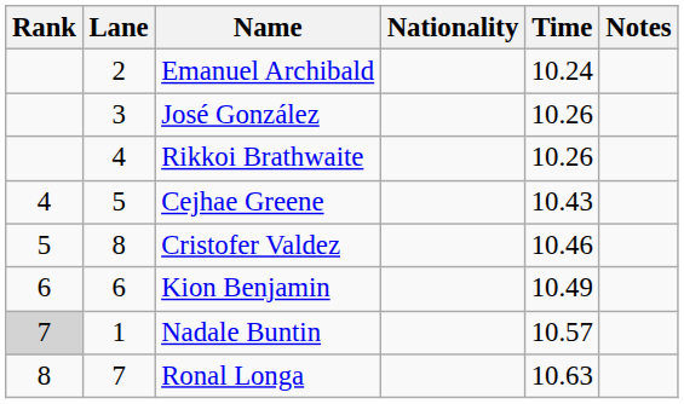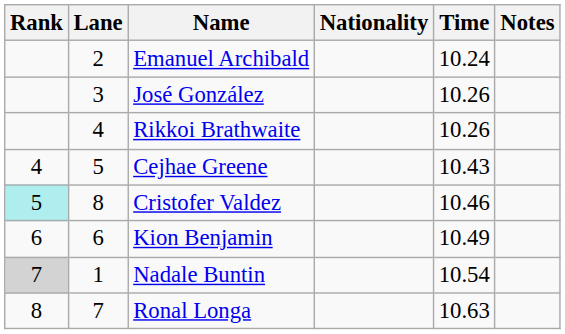Cristofer Valdez | Rank: no background -> paleturquoise background
Nadale Buntin | Time: 10.57 -> 10.54
